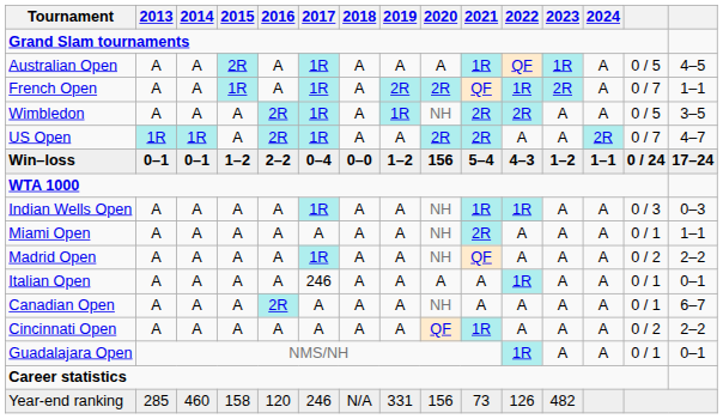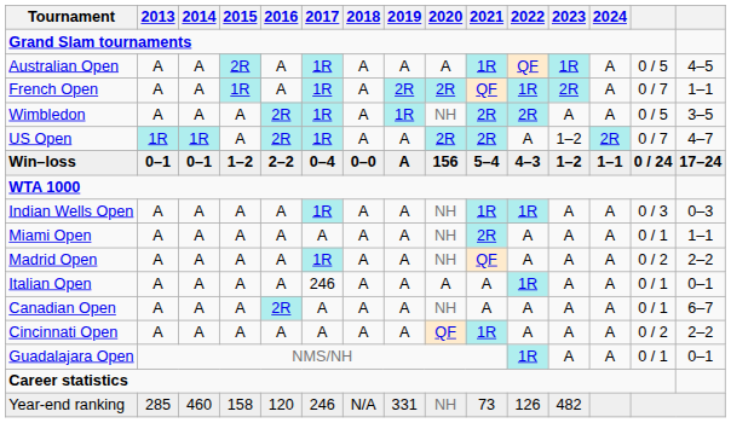US Open | 2023: A -> 1–2
Win–loss | 2019: 1–2 -> A
Year-end ranking | 2020: 156 -> NH
